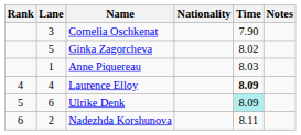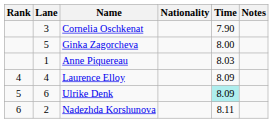Ginka Zagorcheva | Time: 8.02 -> 8.00
Laurence Elloy | Time: bold -> normal
